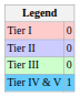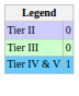- row: Tier I | 0
